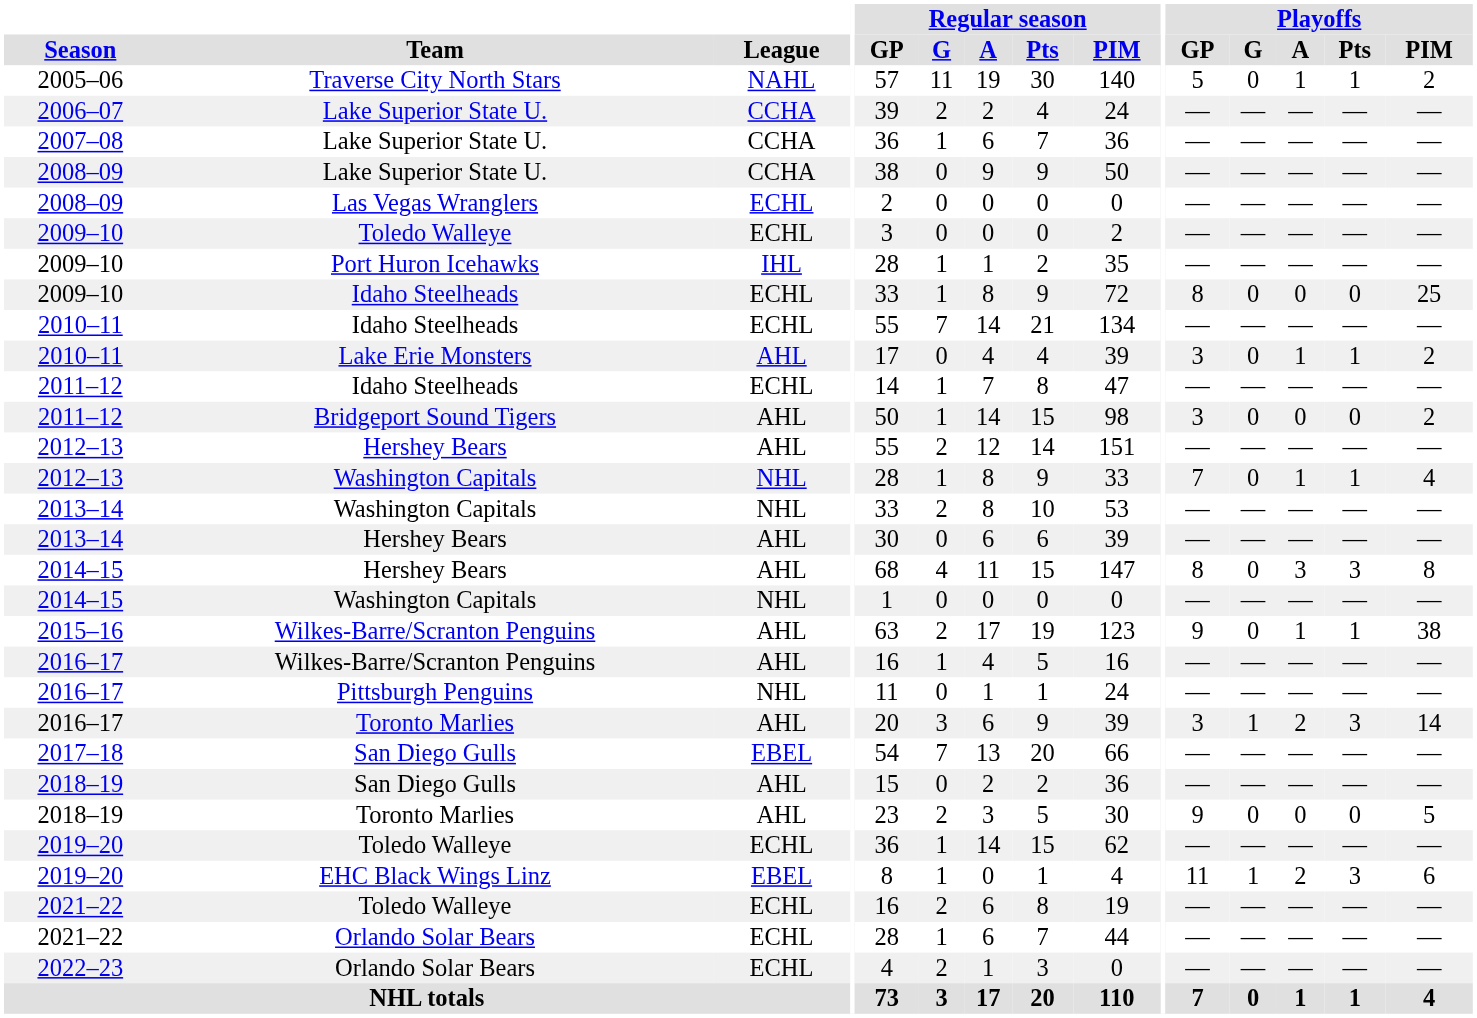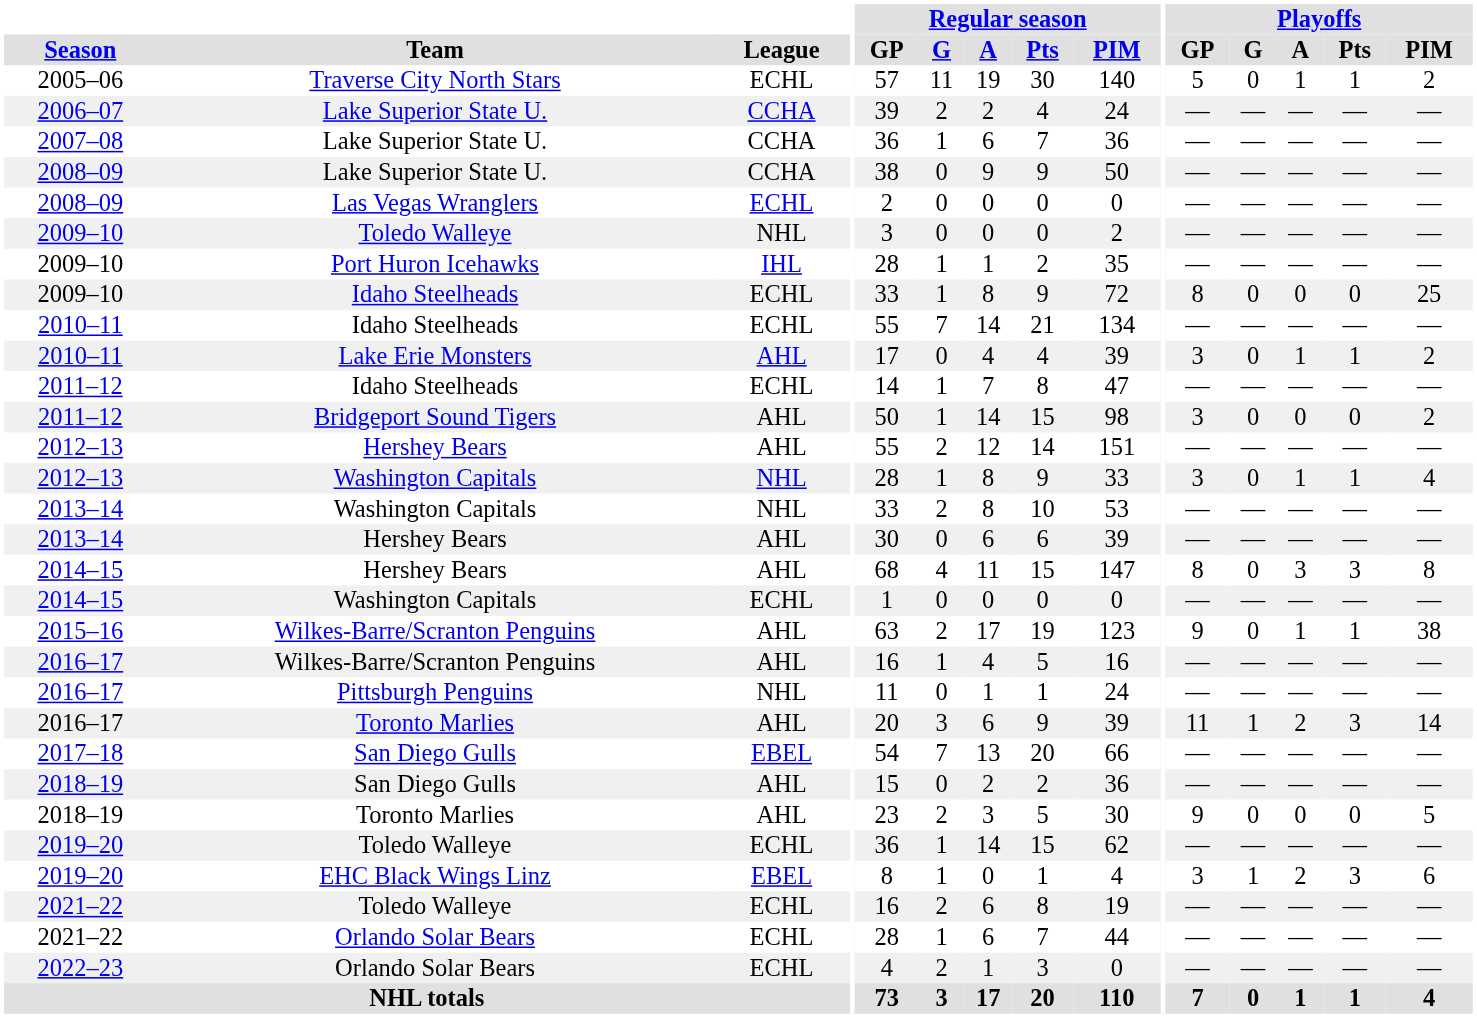2005–06 | League: NAHL -> ECHL
2009–10 / Toledo Walleye | League: ECHL -> NHL
2012–13 / Washington Capitals | Playoffs / GP: 7 -> 3
2014–15 / Washington Capitals | League: NHL -> ECHL
2016–17 / Toronto Marlies | Playoffs / GP: 3 -> 11
2019–20 / EHC Black Wings Linz | Playoffs / GP: 11 -> 3
